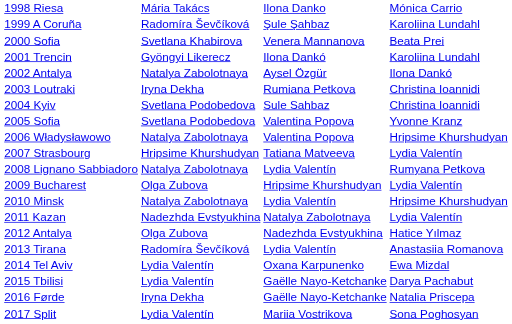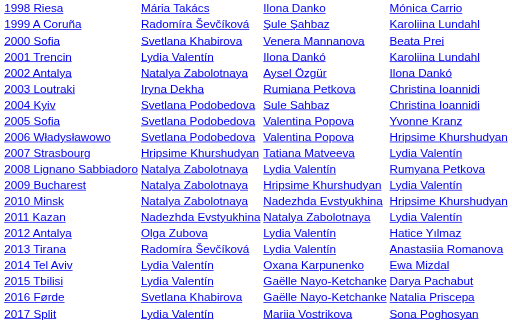2001 Trencin | column 2: Gyöngyi Likerecz -> Lydia Valentín
2006 Władysławowo | column 2: Natalya Zabolotnaya -> Svetlana Podobedova
2009 Bucharest | column 2: Olga Zubova -> Natalya Zabolotnaya
2010 Minsk | column 3: Lydia Valentín -> Nadezhda Evstyukhina
2012 Antalya | column 3: Nadezhda Evstyukhina -> Lydia Valentín
2016 Førde | column 2: Iryna Dekha -> Svetlana Khabirova
